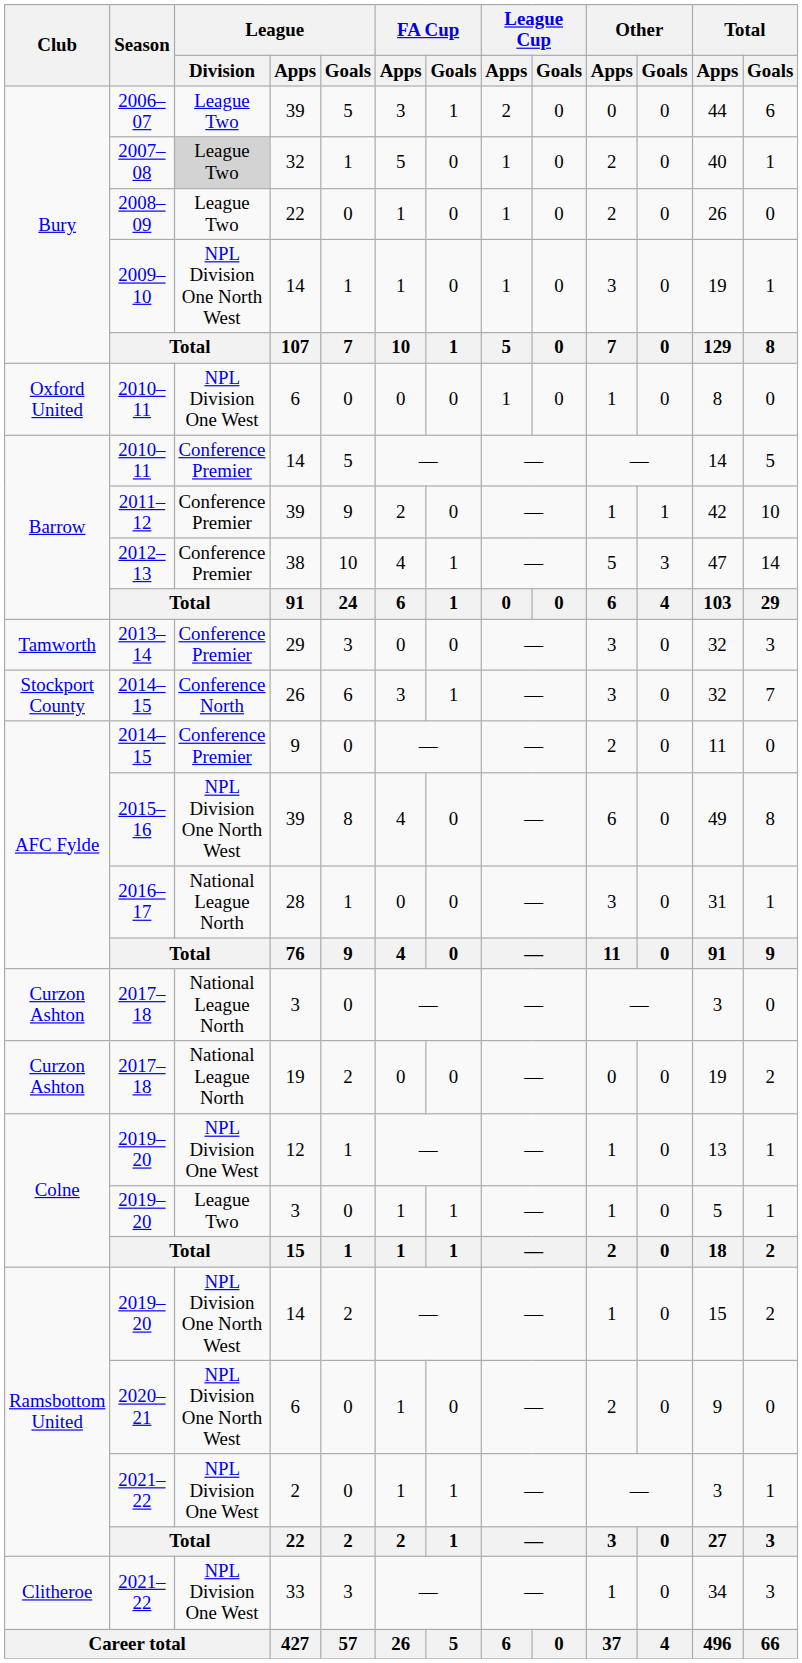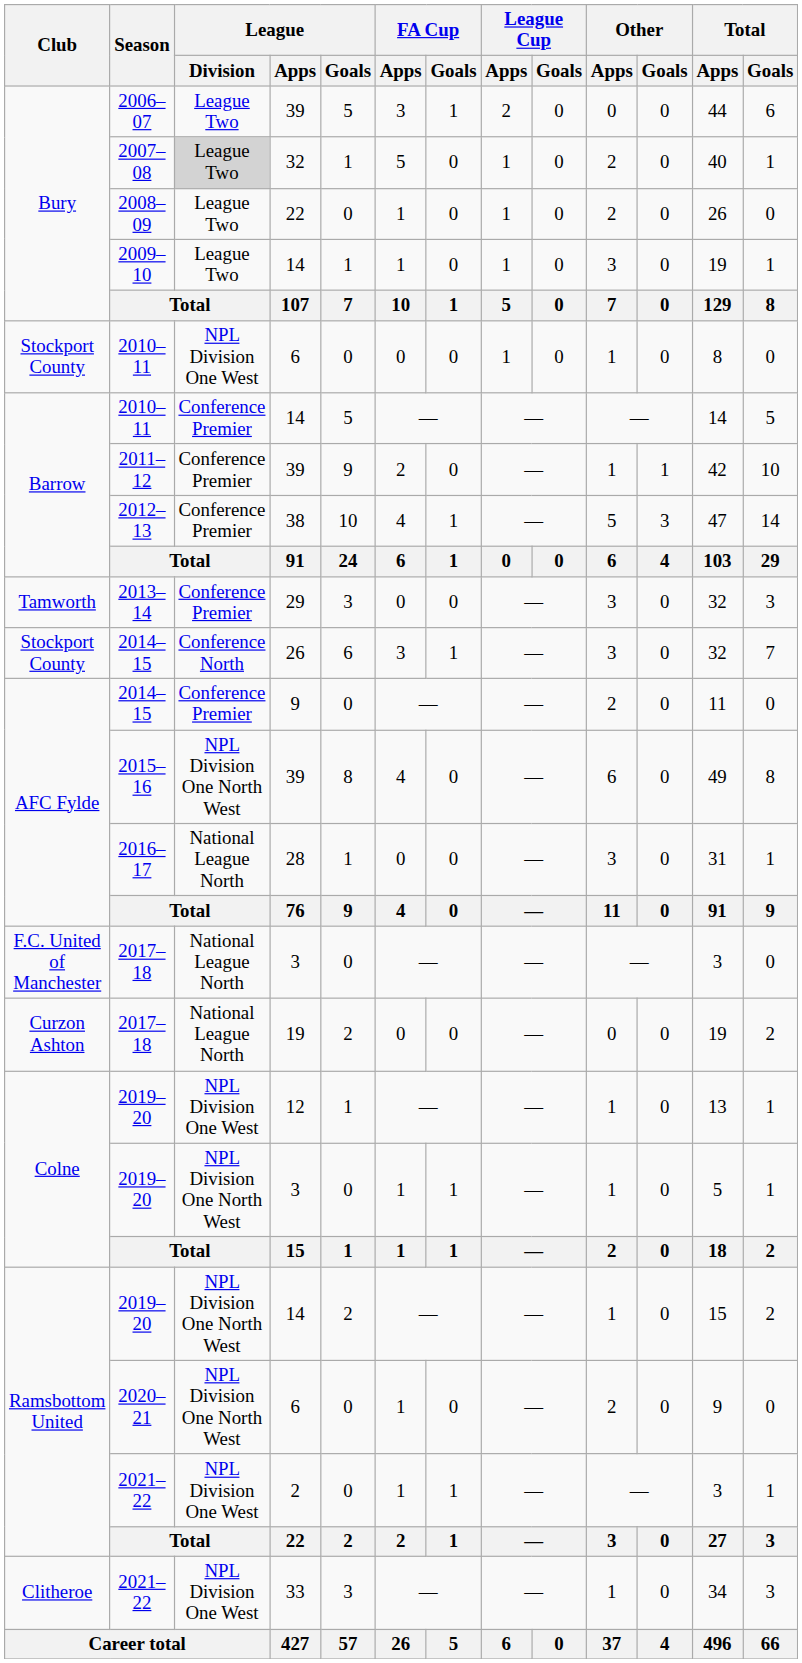2009–10 | League / Division: NPL Division One North West -> League Two
2010–11 / 6 | Club: Oxford United -> Stockport County
2017–18 / 3 | Club: Curzon Ashton -> F.C. United of Manchester
2019–20 / 3 | League / Division: League Two -> NPL Division One North West
